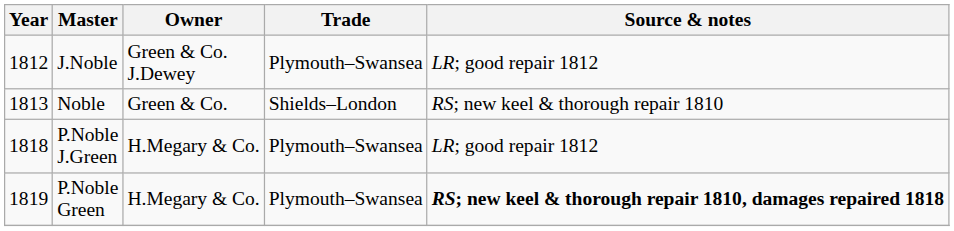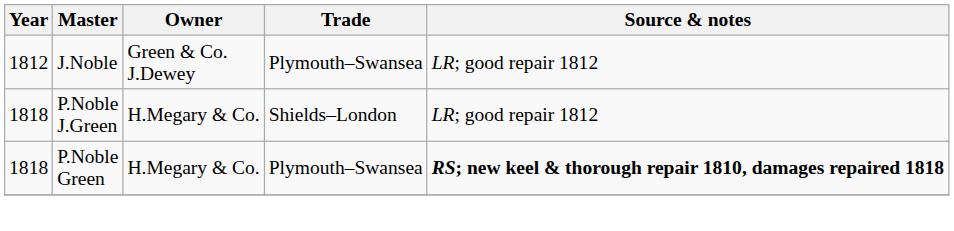- row: 1813 | Noble | Green & Co. | Shields–London | RS; new keel & thorough repair 1810
P.Noble J.Green | Trade: Plymouth–Swansea -> Shields–London
P.Noble Green | Year: 1819 -> 1818
